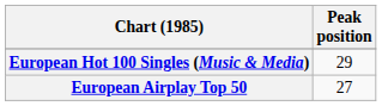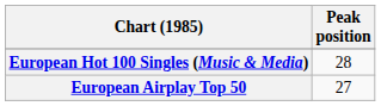European Hot 100 Singles (Music & Media) | Peak position: 29 -> 28
